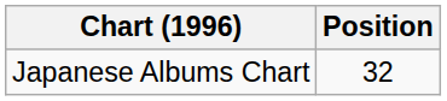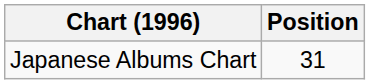Japanese Albums Chart | Position: 32 -> 31
